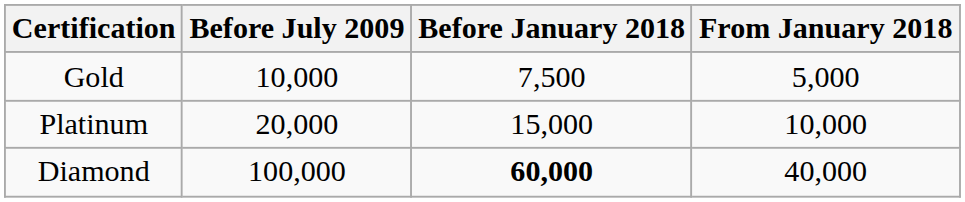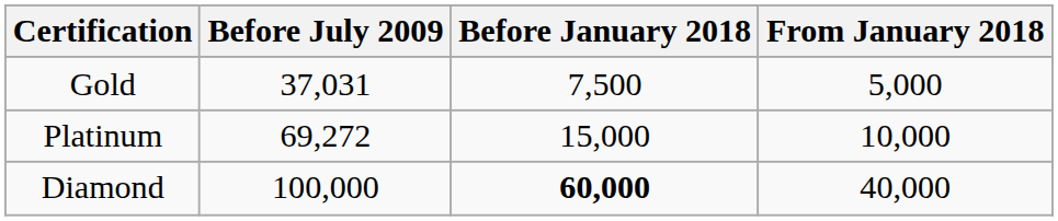Gold | Before July 2009: 10,000 -> 37,031
Platinum | Before July 2009: 20,000 -> 69,272
